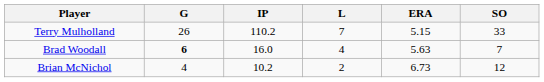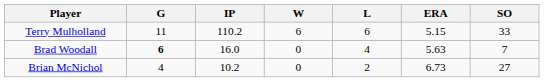+ column: W | 6 | 0 | 0
Terry Mulholland | G: 26 -> 11
Terry Mulholland | L: 7 -> 6
Brian McNichol | SO: 12 -> 27
